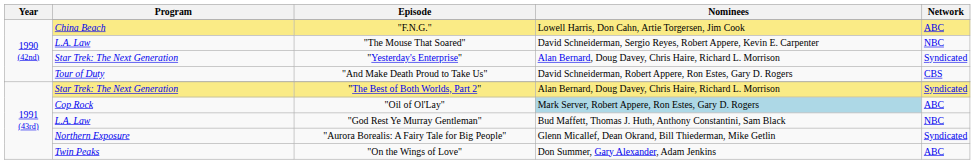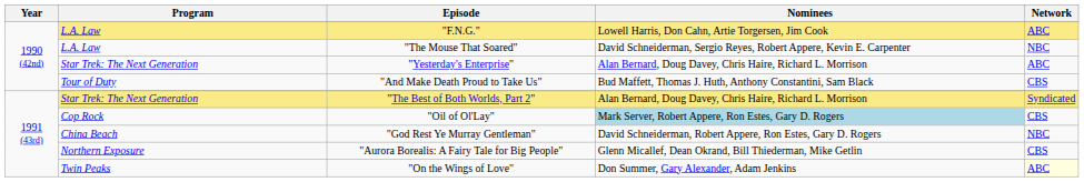"F.N.G." | Program: China Beach -> L.A. Law
"Yesterday's Enterprise" | Network: Syndicated -> ABC
"And Make Death Proud to Take Us" | Nominees: David Schneiderman, Robert Appere, Ron Estes, Gary D. Rogers -> Bud Maffett, Thomas J. Huth, Anthony Constantini, Sam Black
"Oil of Ol'Lay" | Network: ABC -> CBS
"God Rest Ye Murray Gentleman" | Program: L.A. Law -> China Beach
"God Rest Ye Murray Gentleman" | Nominees: Bud Maffett, Thomas J. Huth, Anthony Constantini, Sam Black -> David Schneiderman, Robert Appere, Ron Estes, Gary D. Rogers
"Aurora Borealis: A Fairy Tale for Big People" | Network: Syndicated -> CBS
"On the Wings of Love" | Network: no background -> lightyellow background
